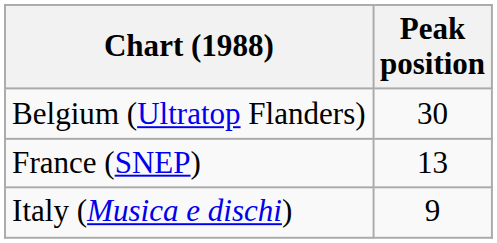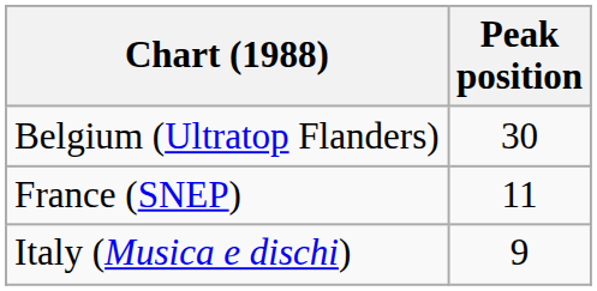France (SNEP) | Peak position: 13 -> 11
